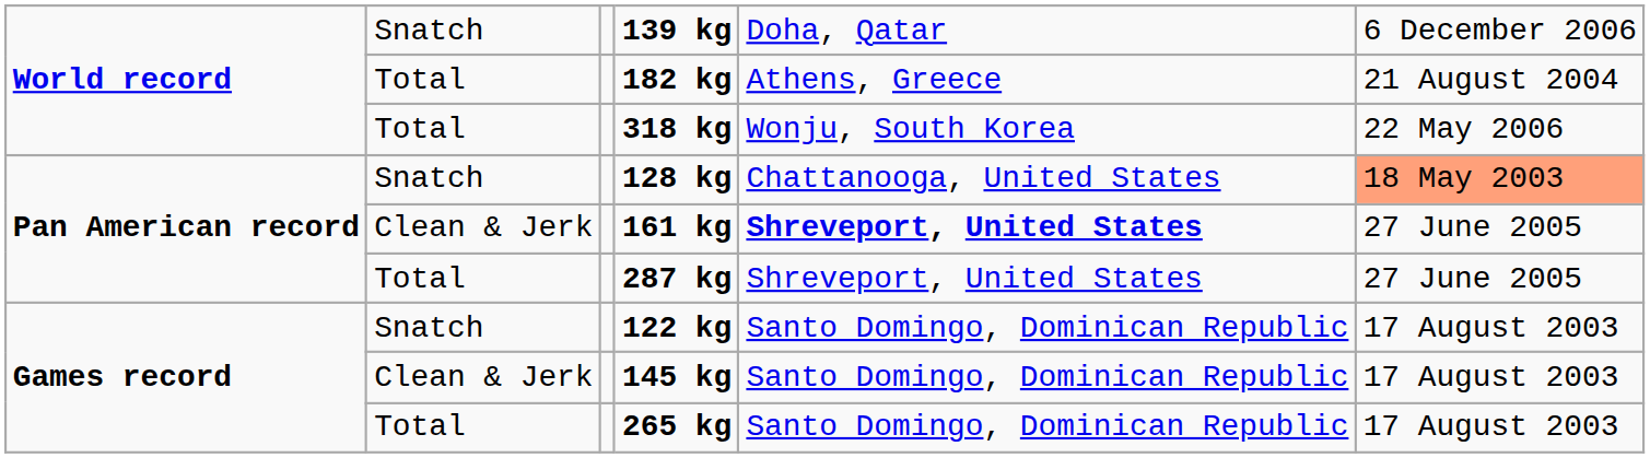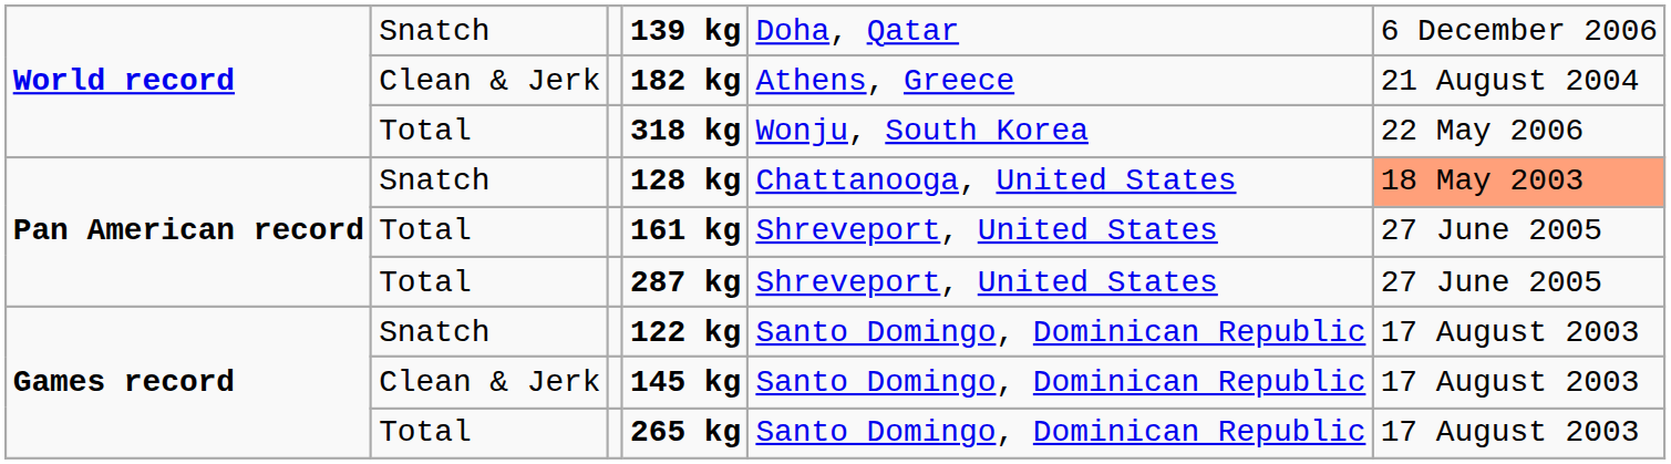182 kg | column 2: Total -> Clean & Jerk
161 kg | column 2: Clean & Jerk -> Total
161 kg | column 5: bold -> normal
